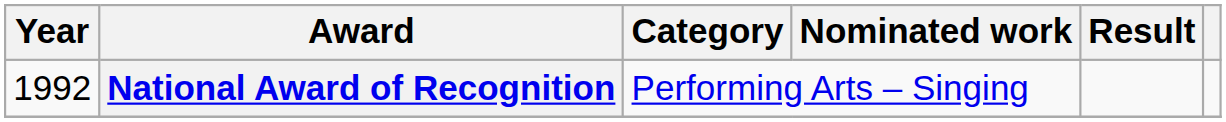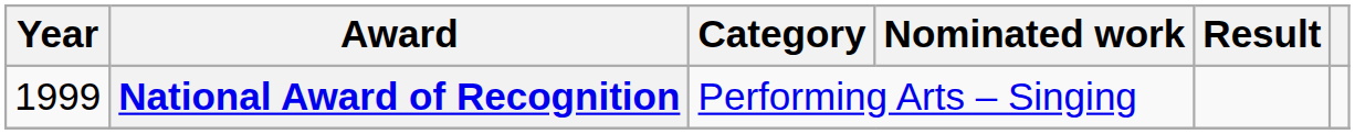National Award of Recognition | Year: 1992 -> 1999
